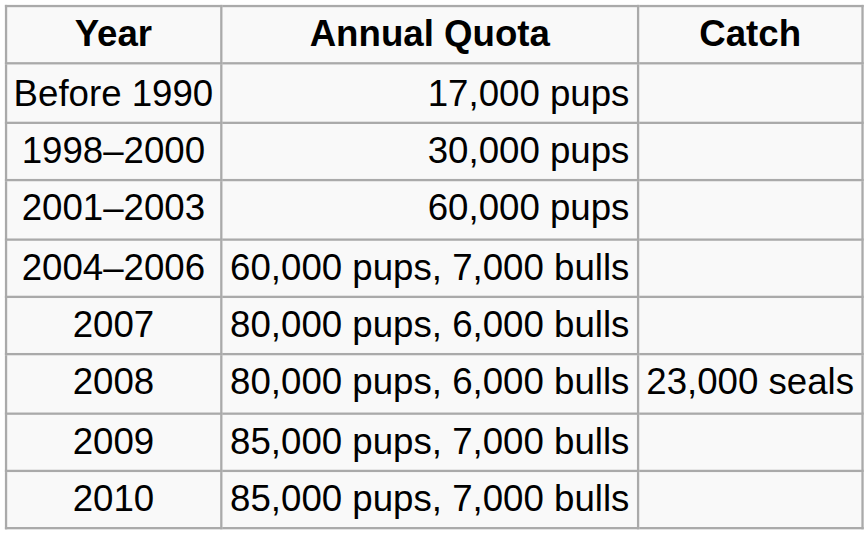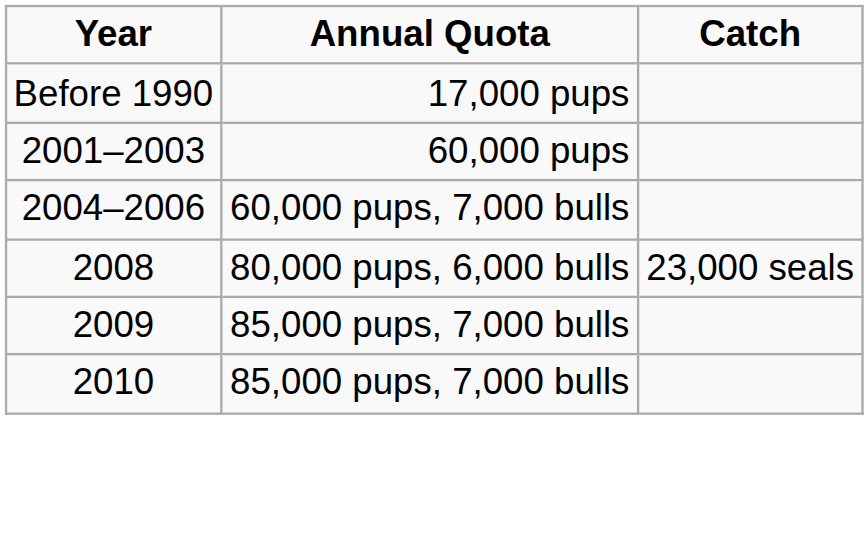- row: 1998–2000 | 30,000 pups
- row: 2007 | 80,000 pups, 6,000 bulls
